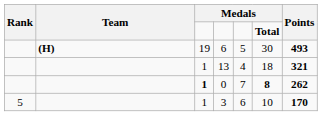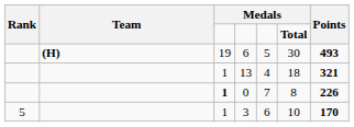0 | column 6: bold -> normal
0 | Points: 262 -> 226
